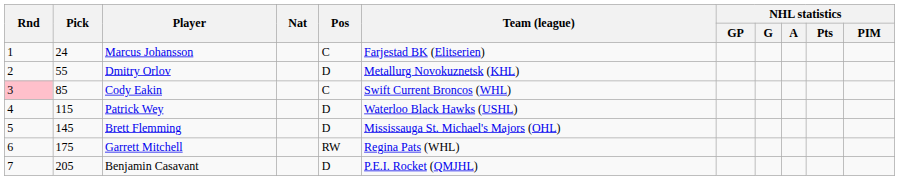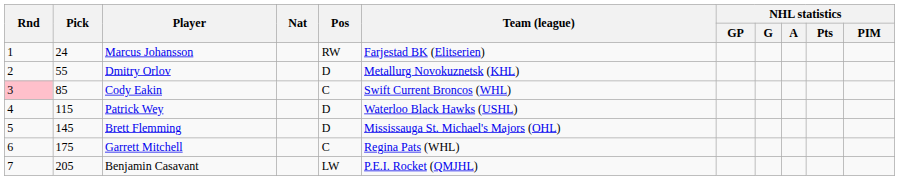Marcus Johansson | Pos: C -> RW
Garrett Mitchell | Pos: RW -> C
Benjamin Casavant | Pos: D -> LW
